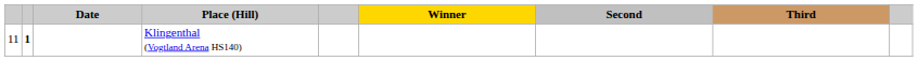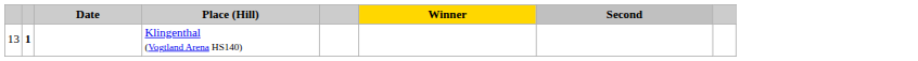- column: Third
Klingenthal (Vogtland Arena HS140) | column 1: 11 -> 13
